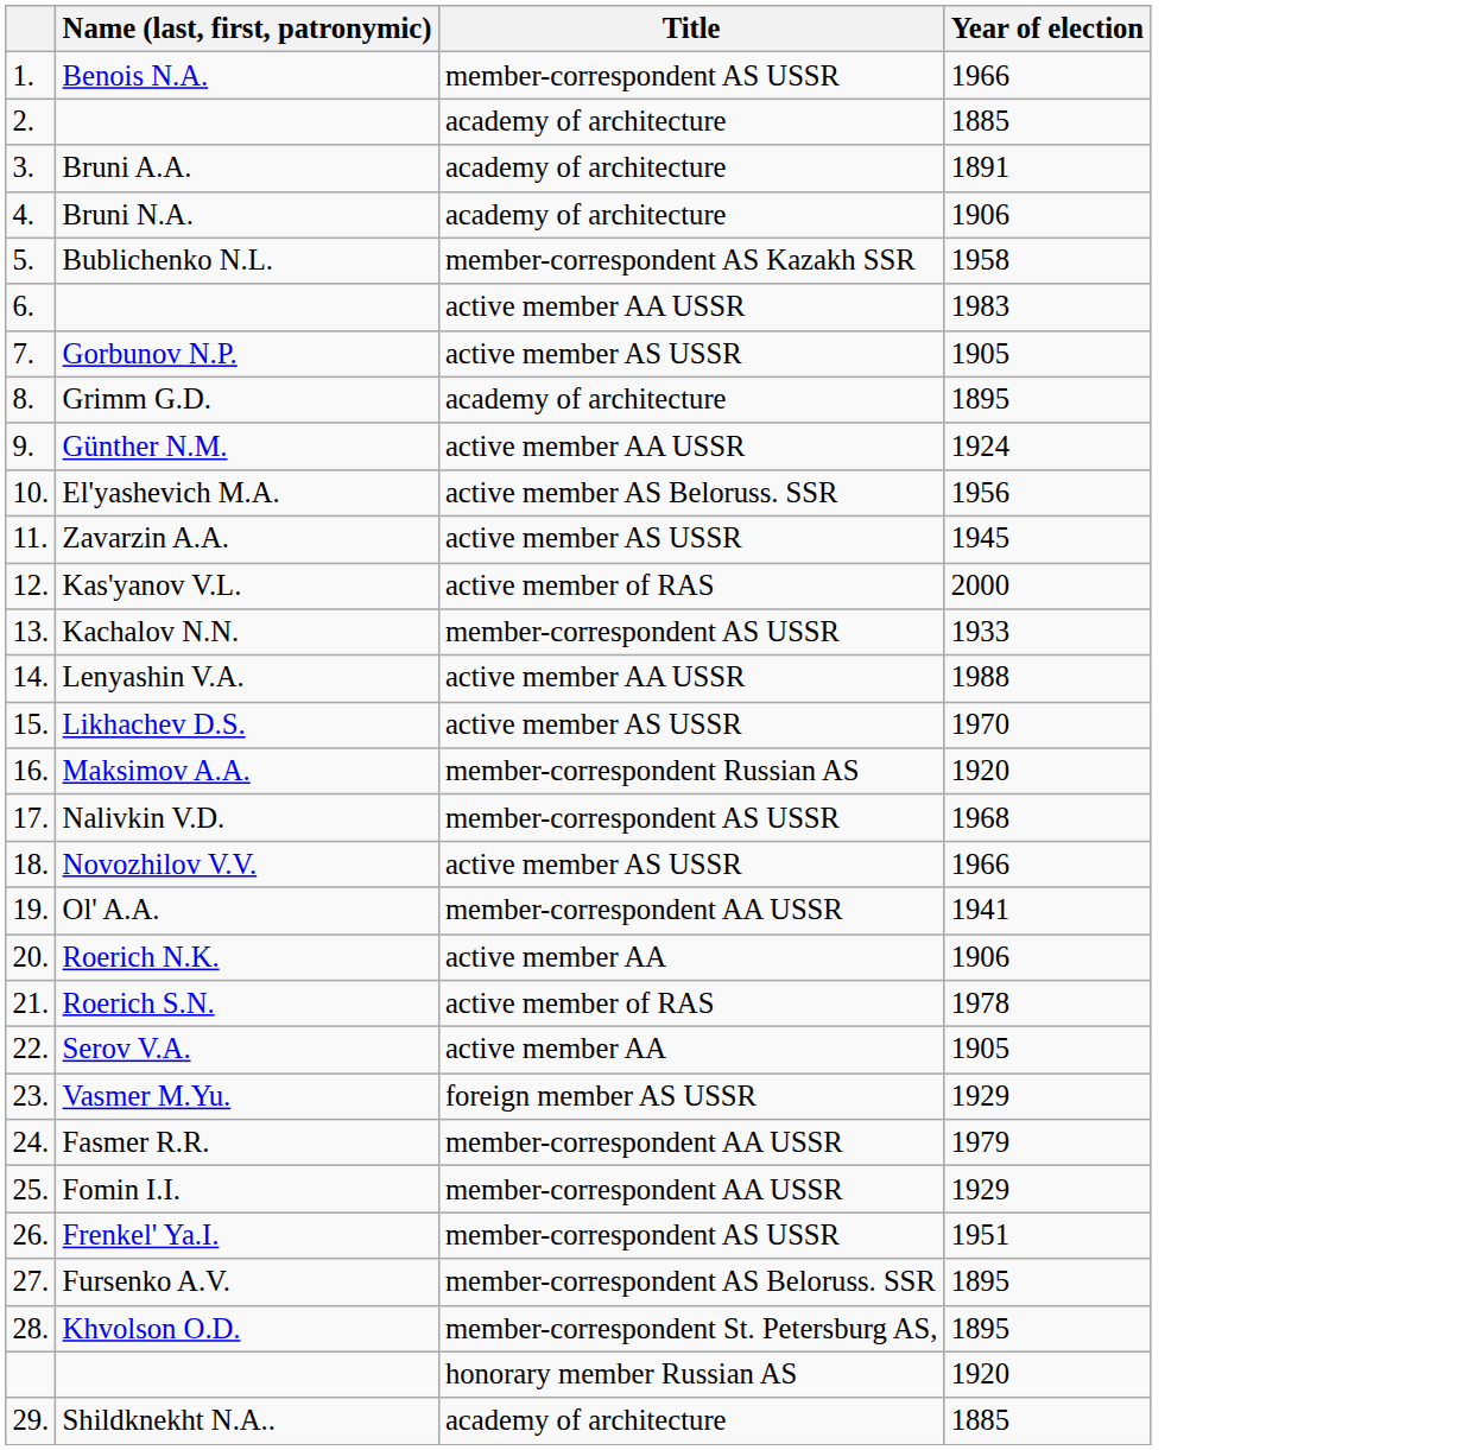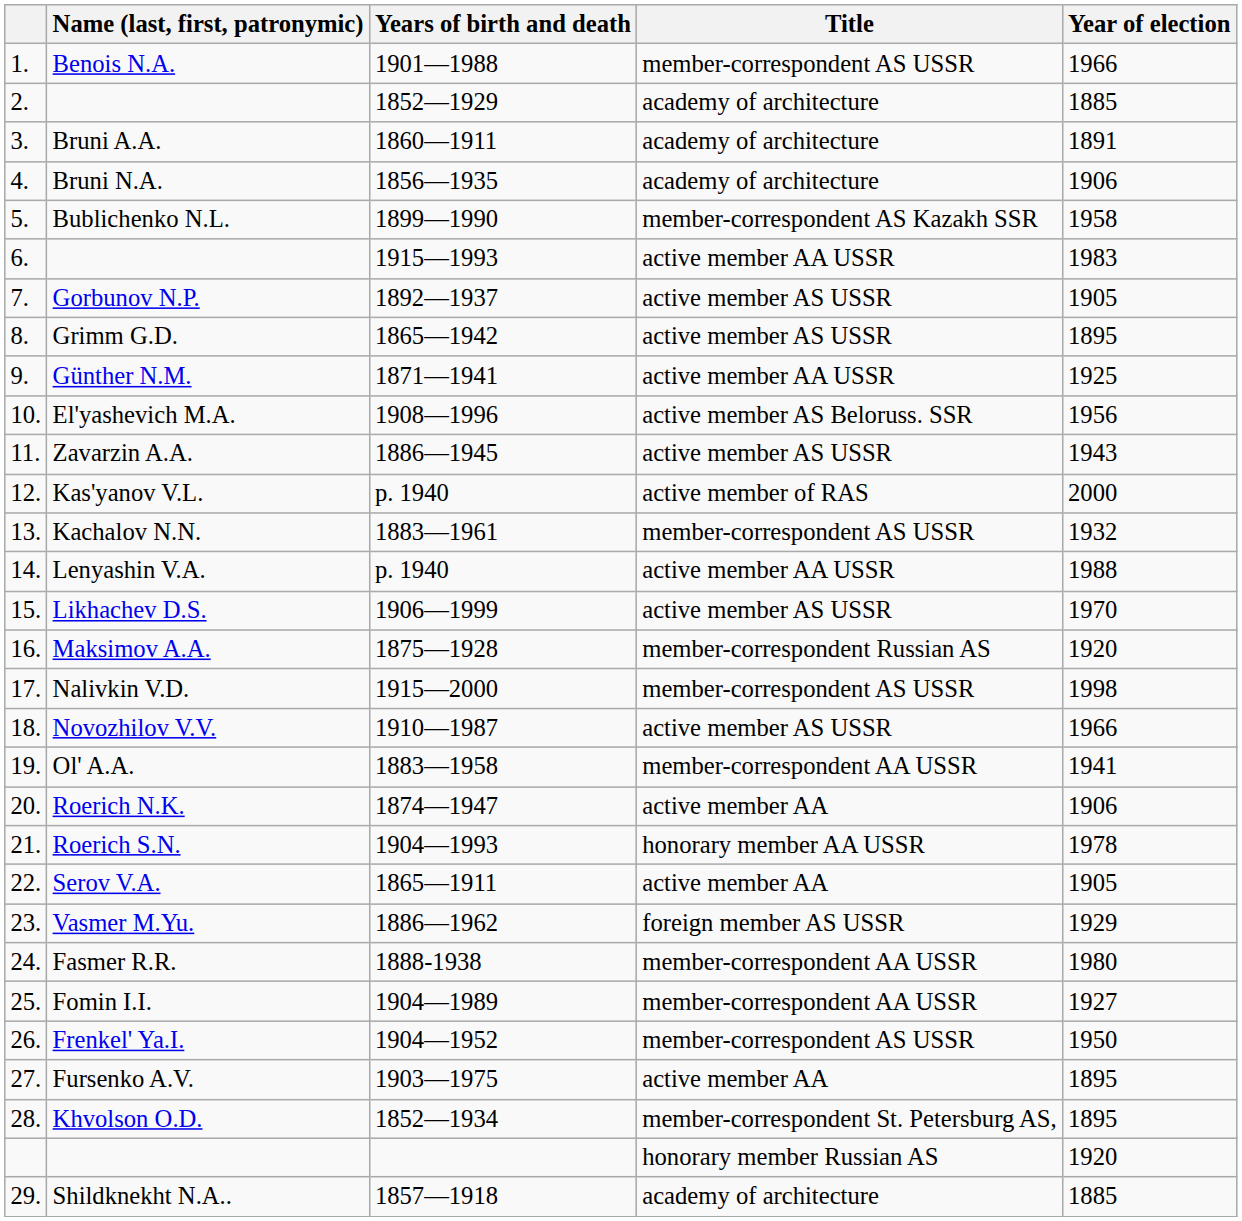+ column: Years of birth and death | 1901—1988 | 1852—1929 | 1860—1911 | 1856—1935 | 1899—1990 | 1915—1993 | 1892—1937 | 1865—1942 | 1871—1941 | 1908—1996 | 1886—1945 | р. 1940 | 1883—1961 | р. 1940 | 1906—1999 | 1875—1928 | 1915—2000 | 1910—1987 | 1883—1958 | 1874—1947 | 1904—1993 | 1865—1911 | 1886—1962 | 1888-1938 | 1904—1989 | 1904—1952 | 1903—1975 | 1852—1934 | 1857—1918
Grimm G.D. | Title: academy of architecture -> active member AS USSR
Günther N.M. | Year of election: 1924 -> 1925
Zavarzin A.A. | Year of election: 1945 -> 1943
Kachalov N.N. | Year of election: 1933 -> 1932
Nalivkin V.D. | Year of election: 1968 -> 1998
Roerich S.N. | Title: active member of RAS -> honorary member AA USSR
Fasmer R.R. | Year of election: 1979 -> 1980
Fomin I.I. | Year of election: 1929 -> 1927
Frenkel' Ya.I. | Year of election: 1951 -> 1950
Fursenko A.V. | Title: member-correspondent AS Beloruss. SSR -> active member AA
